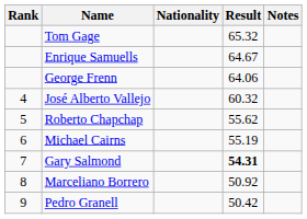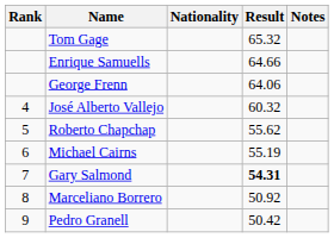Enrique Samuells | Result: 64.67 -> 64.66
